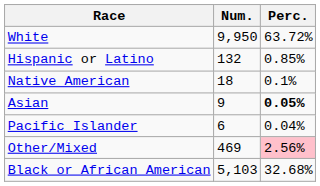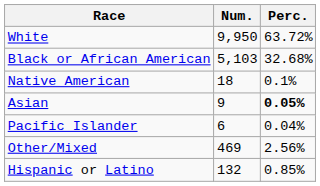rows swapped: Black or African American <-> Hispanic or Latino
Other/Mixed | Perc.: pink background -> no background
